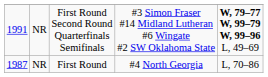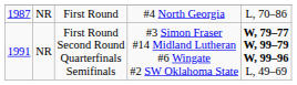rows swapped: First Round <-> First Round Second Round Quarterfinals Semifinals
